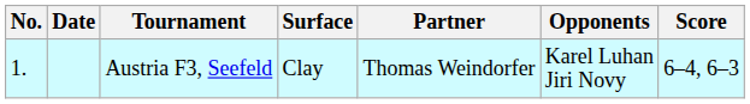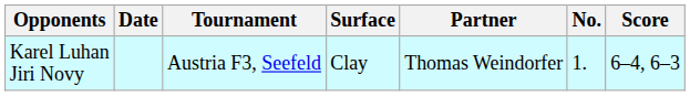columns swapped: No. <-> Opponents
